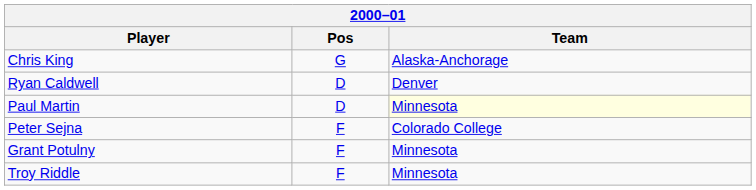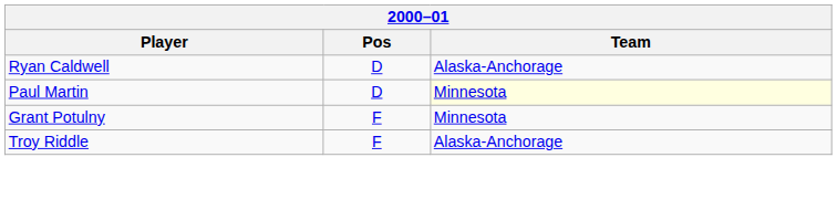- row: Chris King | G | Alaska-Anchorage
Ryan Caldwell | Team: Denver -> Alaska-Anchorage
- row: Peter Sejna | F | Colorado College
Troy Riddle | Team: Minnesota -> Alaska-Anchorage
